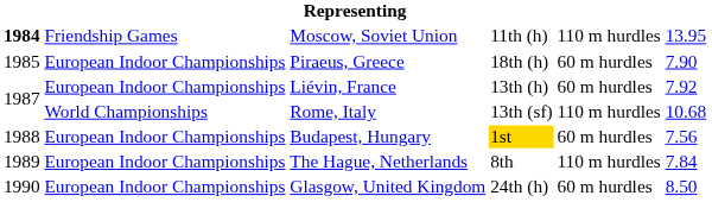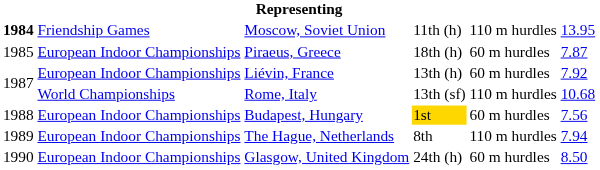Piraeus, Greece | column 6: 7.90 -> 7.87
The Hague, Netherlands | column 6: 7.84 -> 7.94
